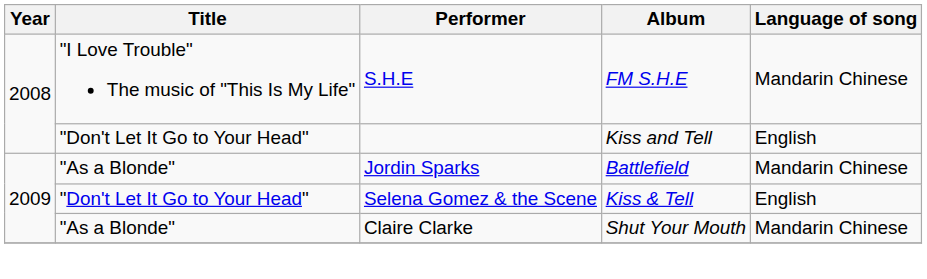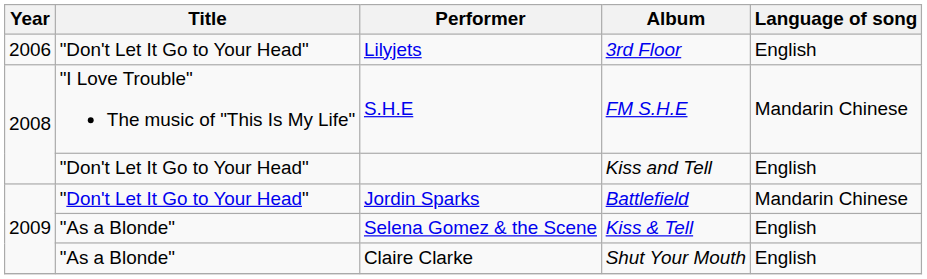+ row: 2006 | "Don't Let It Go to Your Head" | Lilyjets | 3rd Floor | English
Jordin Sparks | Title: "As a Blonde" -> "Don't Let It Go to Your Head"
Selena Gomez & the Scene | Title: "Don't Let It Go to Your Head" -> "As a Blonde"
Claire Clarke | Language of song: Mandarin Chinese -> English
